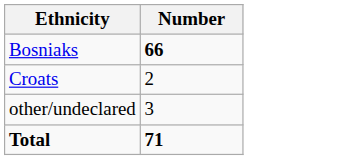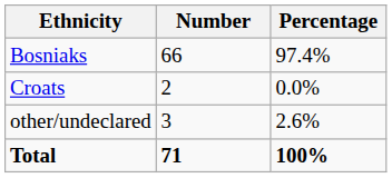+ column: Percentage | 97.4% | 0.0% | 2.6% | 100%
Bosniaks | Number: bold -> normal
